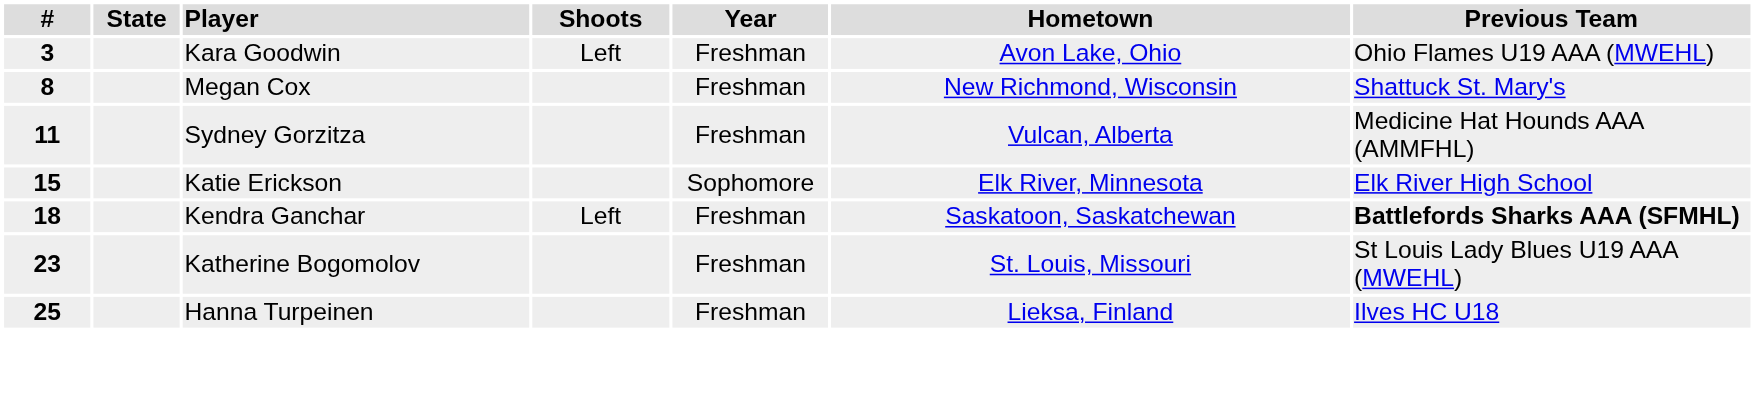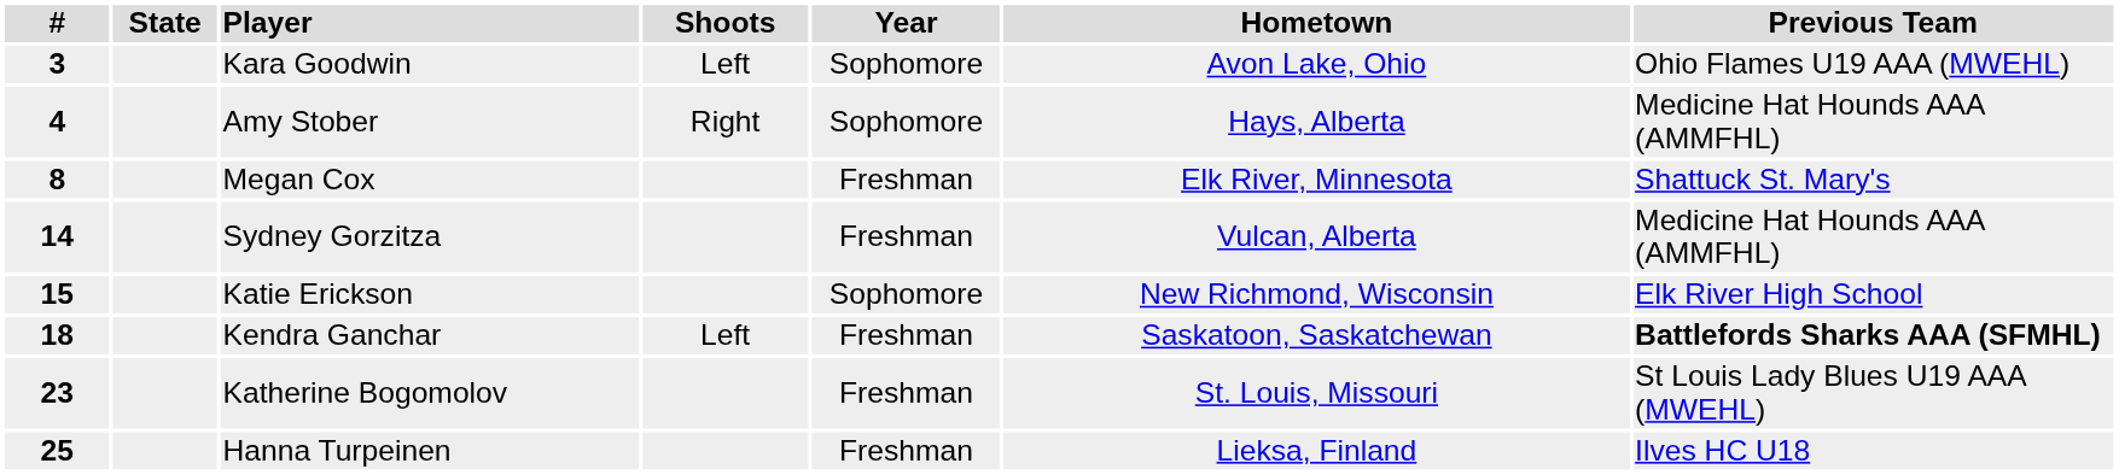Kara Goodwin | Year: Freshman -> Sophomore
+ row: 4 | Amy Stober | Right | Sophomore | Hays, Alberta | Medicine Hat Hounds AAA (AMMFHL)
Megan Cox | Hometown: New Richmond, Wisconsin -> Elk River, Minnesota
Sydney Gorzitza | #: 11 -> 14
Katie Erickson | Hometown: Elk River, Minnesota -> New Richmond, Wisconsin
